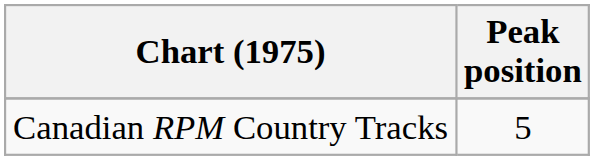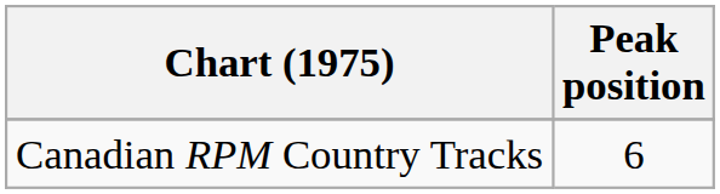Canadian RPM Country Tracks | Peak position: 5 -> 6
